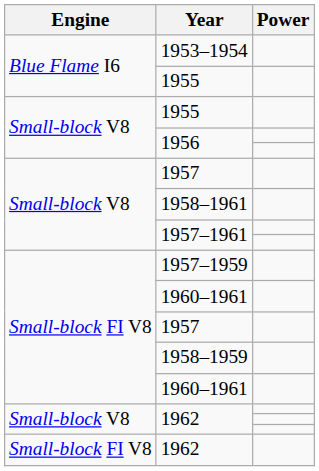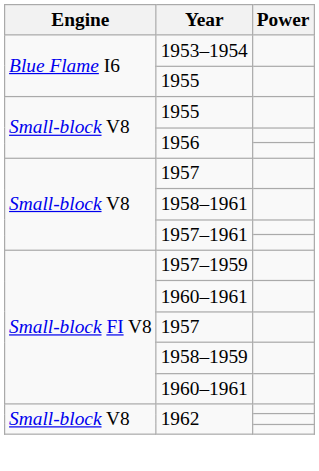- row: Small-block FI V8 | 1962
